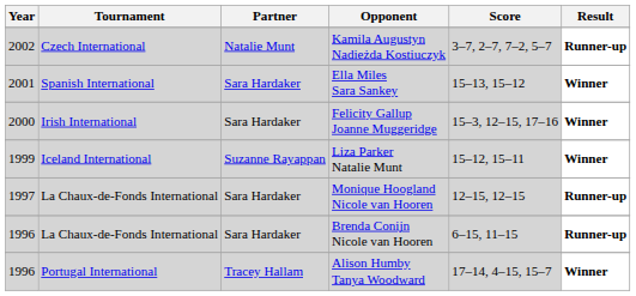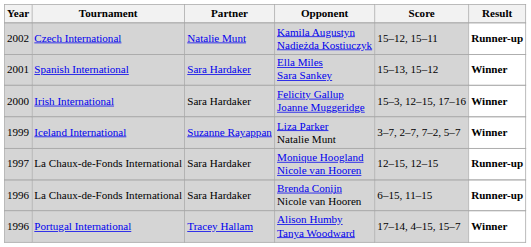Kamila Augustyn Nadieżda Kostiuczyk | Score: 3–7, 2–7, 7–2, 5–7 -> 15–12, 15–11
Liza Parker Natalie Munt | Score: 15–12, 15–11 -> 3–7, 2–7, 7–2, 5–7
